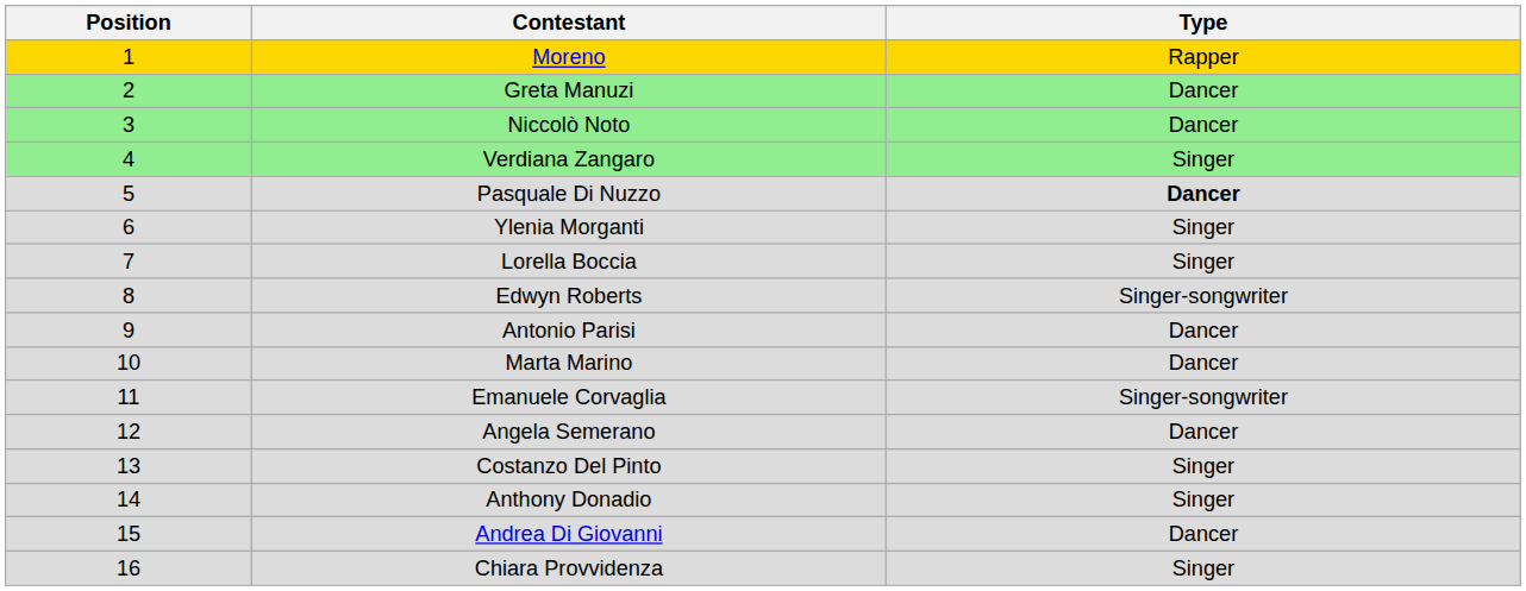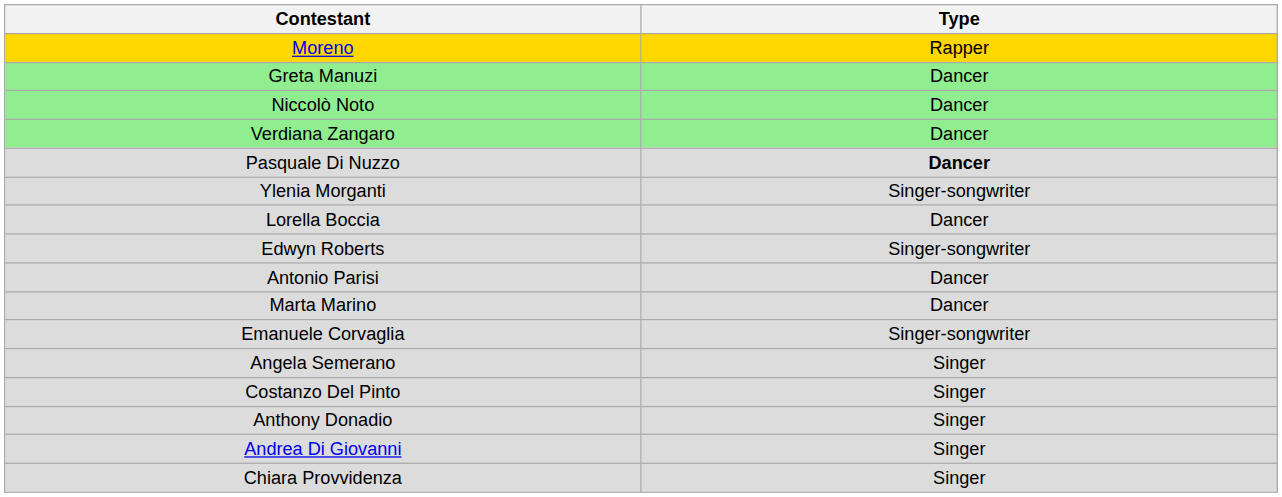- column: Position | 1 | 2 | 3 | 4 | 5 | 6 | 7 | 8 | 9 | 10 | 11 | 12 | 13 | 14 | 15 | 16
Verdiana Zangaro | Type: Singer -> Dancer
Ylenia Morganti | Type: Singer -> Singer-songwriter
Lorella Boccia | Type: Singer -> Dancer
Angela Semerano | Type: Dancer -> Singer
Andrea Di Giovanni | Type: Dancer -> Singer
